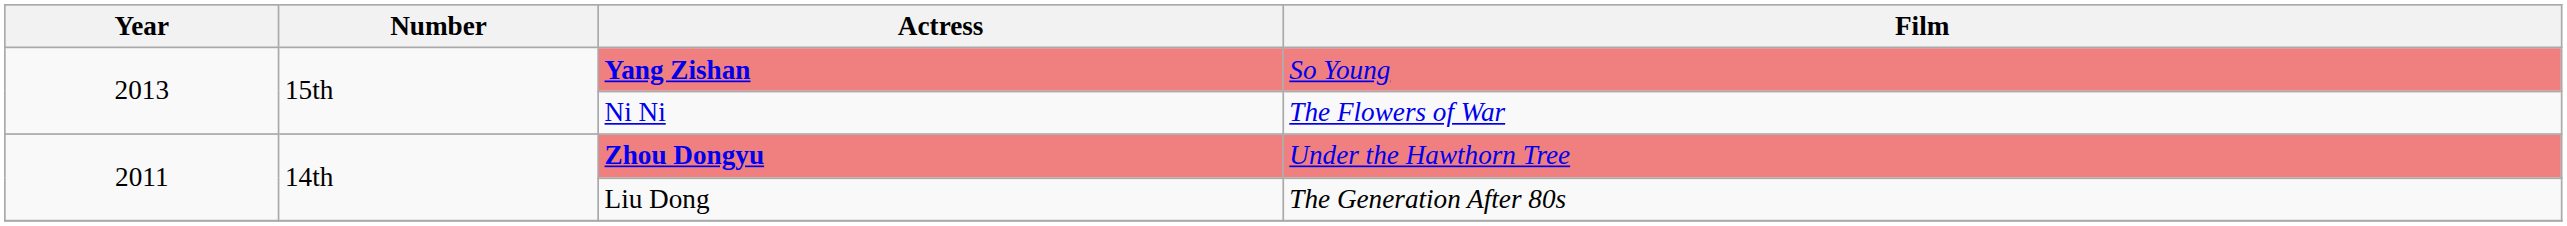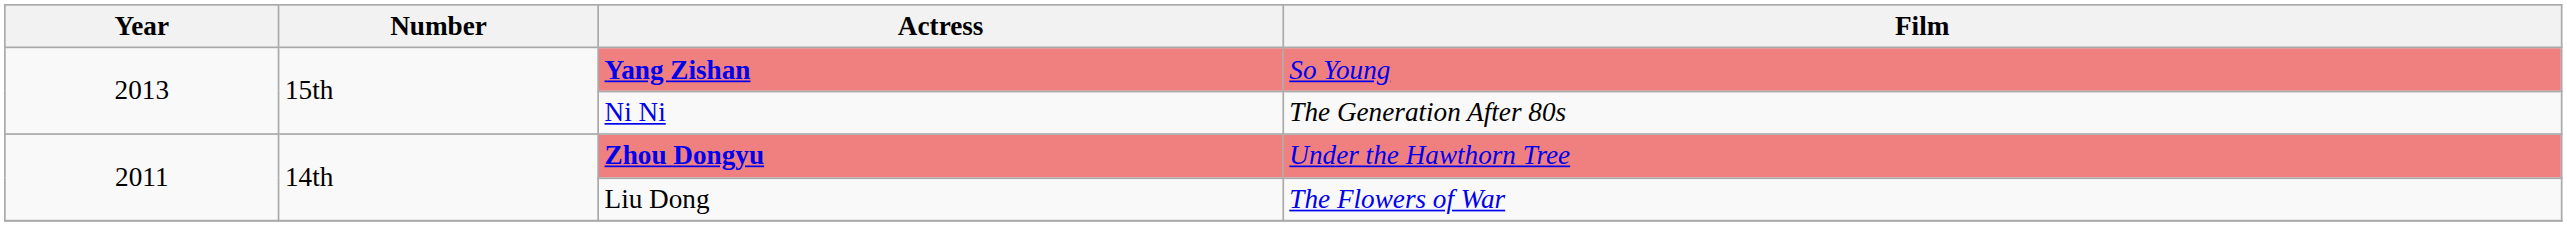Ni Ni | Film: The Flowers of War -> The Generation After 80s
Liu Dong | Film: The Generation After 80s -> The Flowers of War
